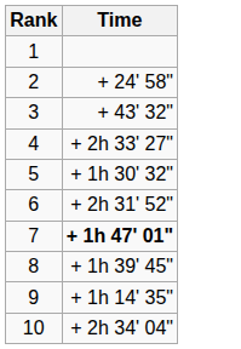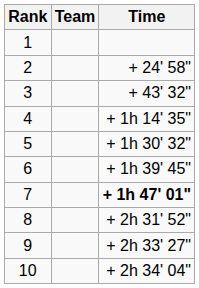+ column: Team
4 | Time: + 2h 33' 27" -> + 1h 14' 35"
6 | Time: + 2h 31' 52" -> + 1h 39' 45"
8 | Time: + 1h 39' 45" -> + 2h 31' 52"
9 | Time: + 1h 14' 35" -> + 2h 33' 27"
